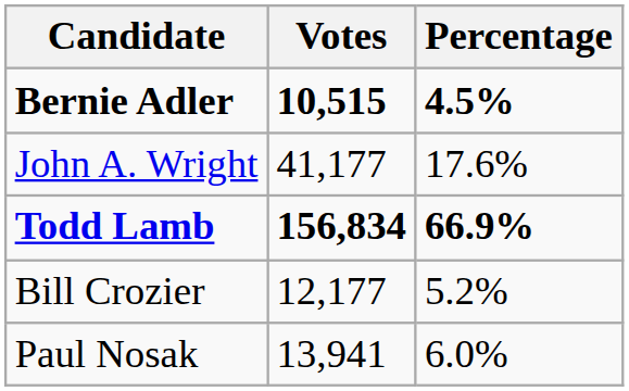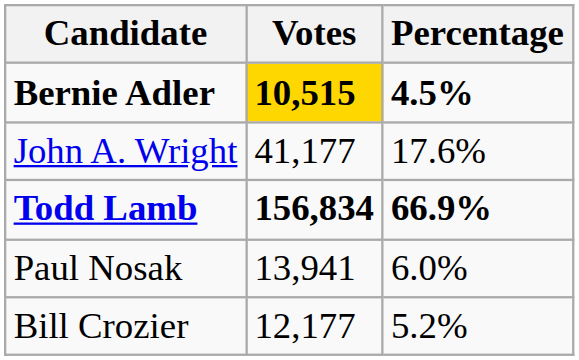Bernie Adler | Votes: no background -> gold background
rows swapped: Paul Nosak <-> Bill Crozier
